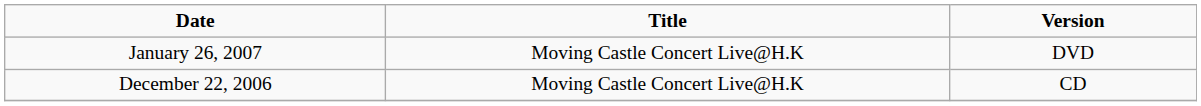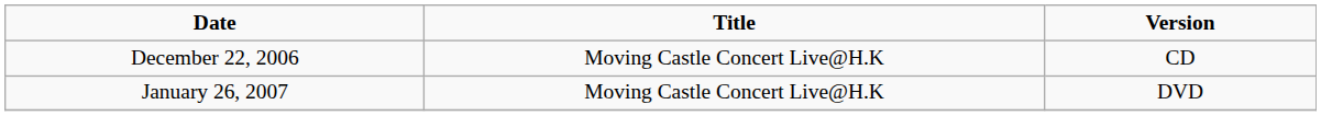rows swapped: December 22, 2006 <-> January 26, 2007
